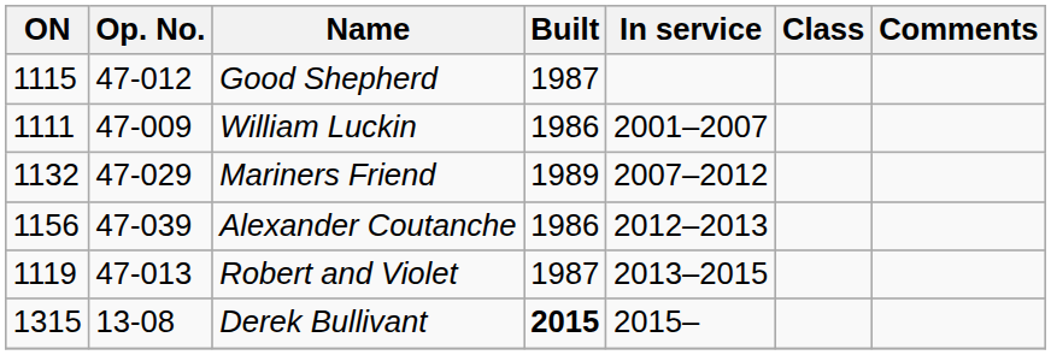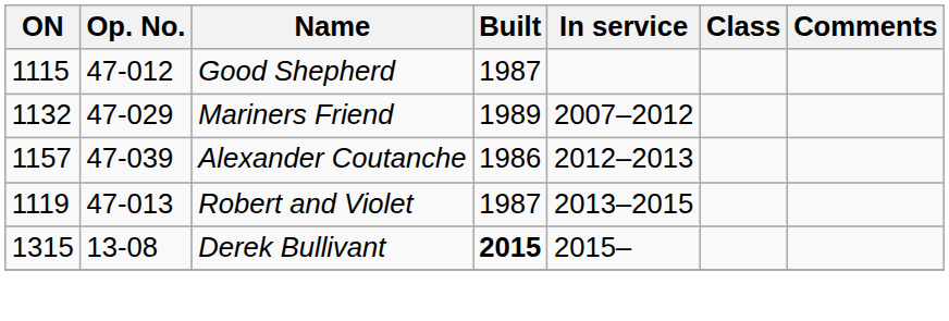- row: 1111 | 47-009 | William Luckin | 1986 | 2001–2007
Alexander Coutanche | ON: 1156 -> 1157
